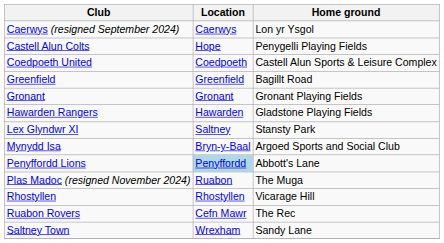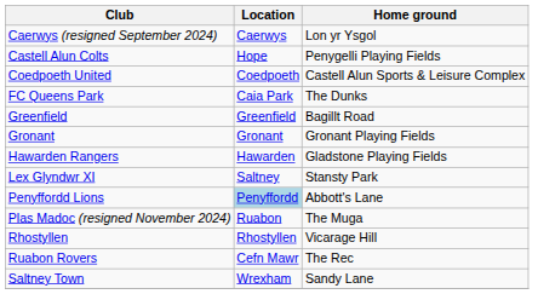+ row: FC Queens Park | Caia Park | The Dunks
- row: Mynydd Isa | Bryn-y-Baal | Argoed Sports and Social Club
